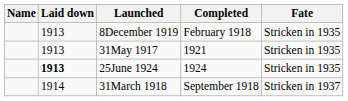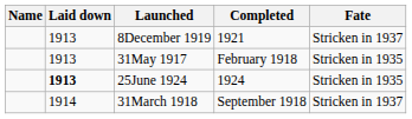8December 1919 | Completed: February 1918 -> 1921
8December 1919 | Fate: Stricken in 1935 -> Stricken in 1937
31May 1917 | Completed: 1921 -> February 1918
